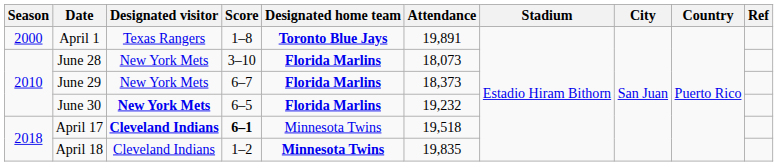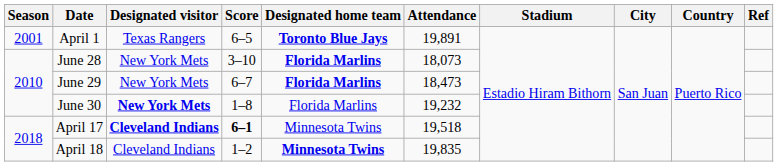April 1 | Season: 2000 -> 2001
April 1 | Score: 1–8 -> 6–5
June 29 | Attendance: 18,373 -> 18,473
June 30 | Score: 6–5 -> 1–8
June 30 | Designated home team: bold -> normal
